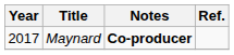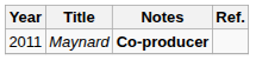Maynard | Year: 2017 -> 2011
